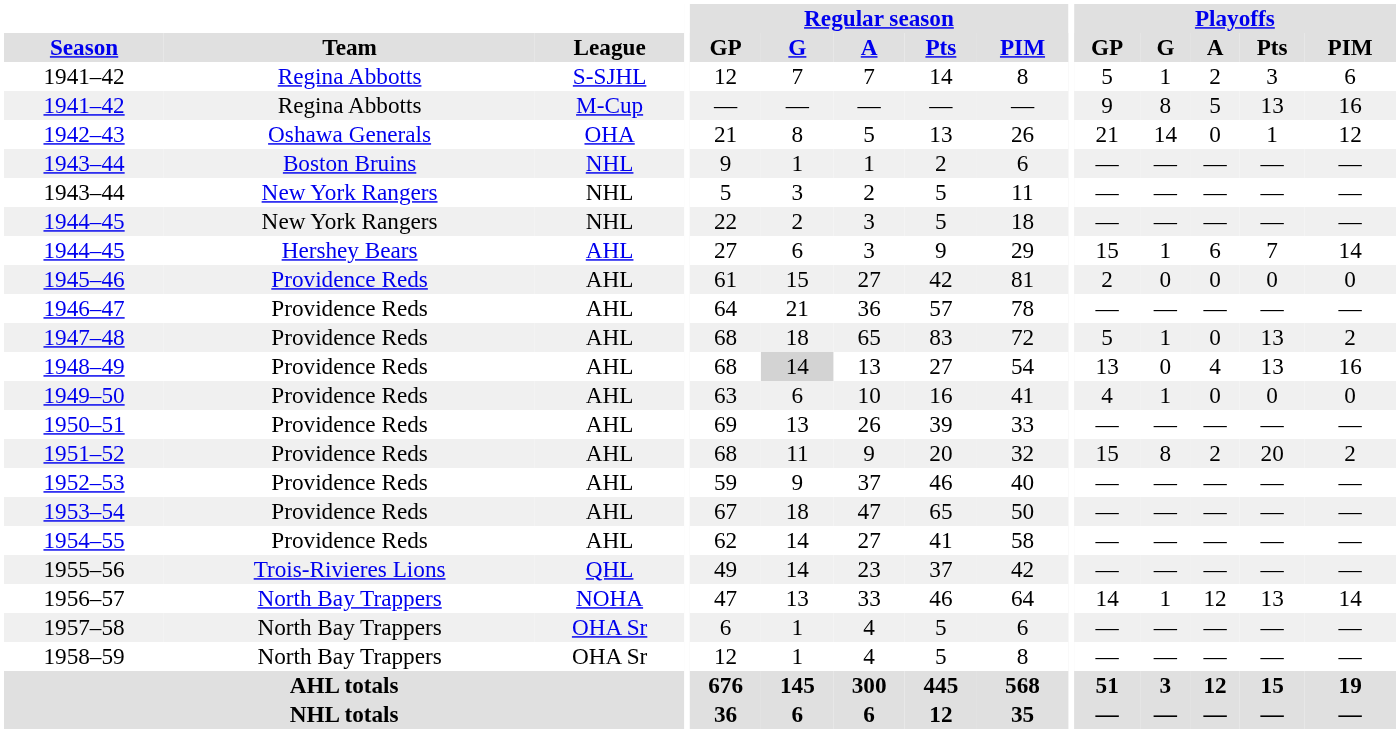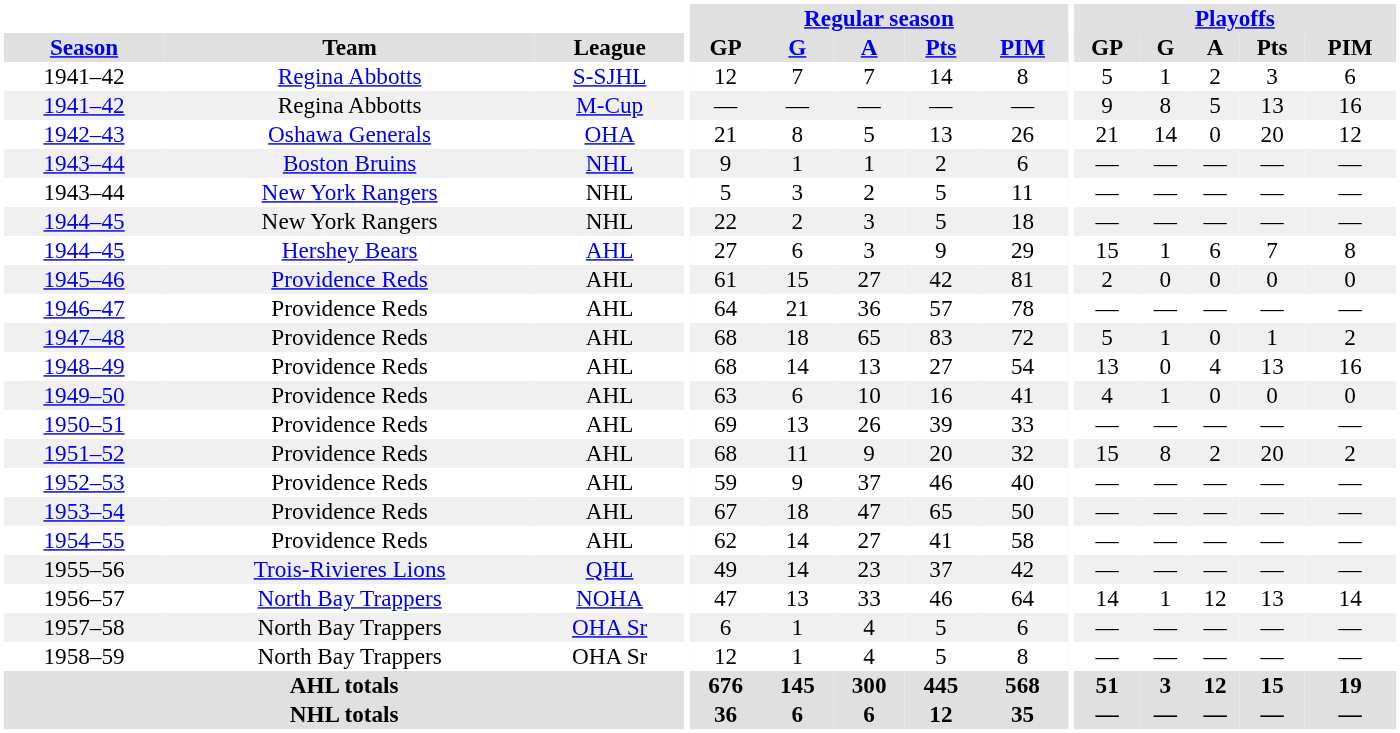1942–43 | Playoffs / Pts: 1 -> 20
1944–45 / Hershey Bears | Playoffs / PIM: 14 -> 8
1947–48 | Playoffs / Pts: 13 -> 1
1948–49 | Regular season / G: lightgrey background -> no background
